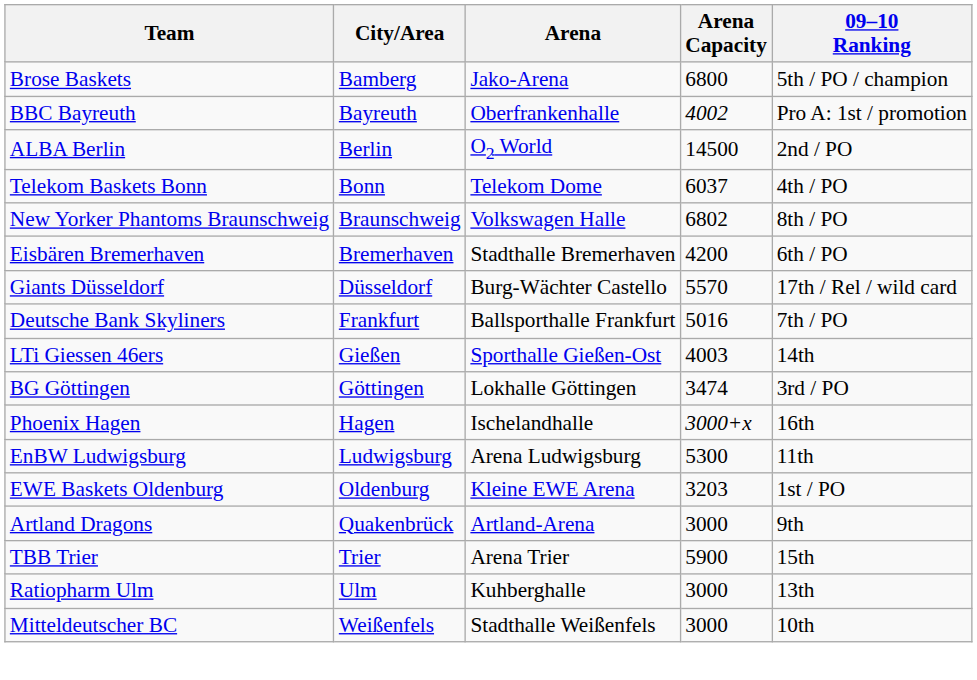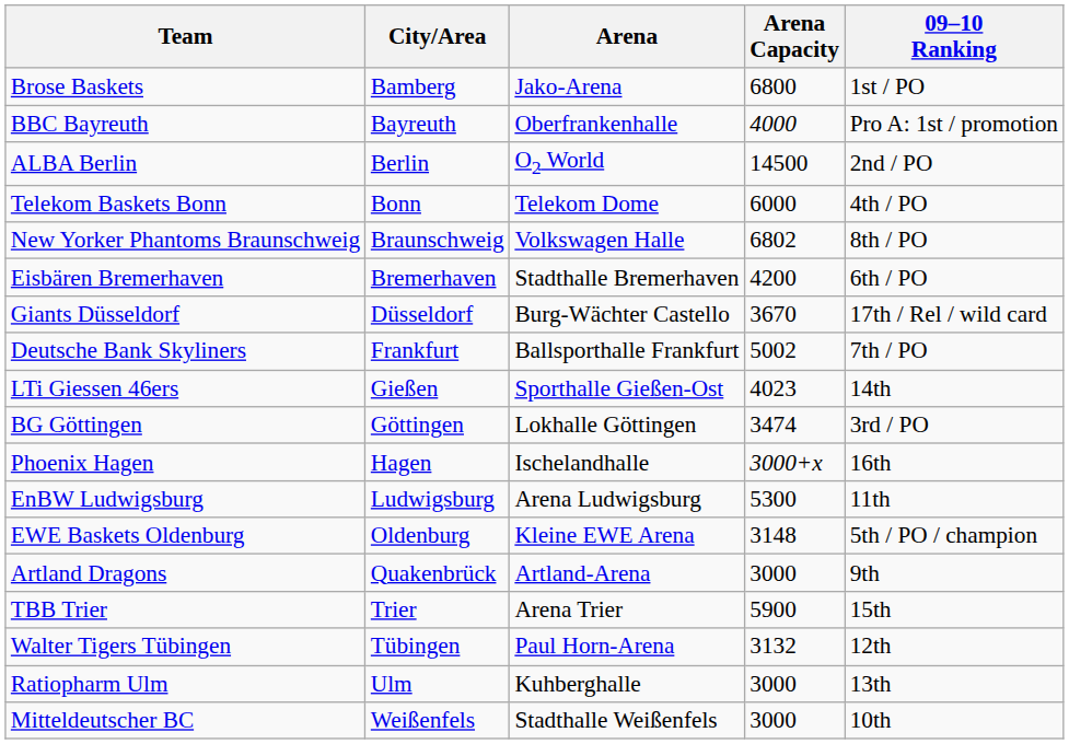Brose Baskets | 09–10 Ranking: 5th / PO / champion -> 1st / PO
BBC Bayreuth | Arena Capacity: 4002 -> 4000
Telekom Baskets Bonn | Arena Capacity: 6037 -> 6000
Giants Düsseldorf | Arena Capacity: 5570 -> 3670
Deutsche Bank Skyliners | Arena Capacity: 5016 -> 5002
LTi Giessen 46ers | Arena Capacity: 4003 -> 4023
EWE Baskets Oldenburg | Arena Capacity: 3203 -> 3148
EWE Baskets Oldenburg | 09–10 Ranking: 1st / PO -> 5th / PO / champion
+ row: Walter Tigers Tübingen | Tübingen | Paul Horn-Arena | 3132 | 12th
